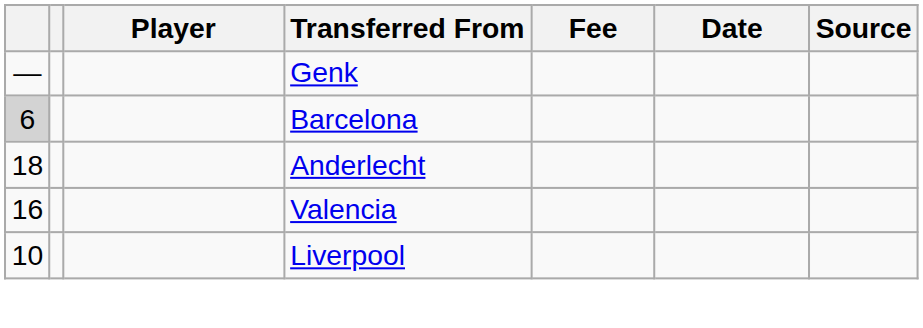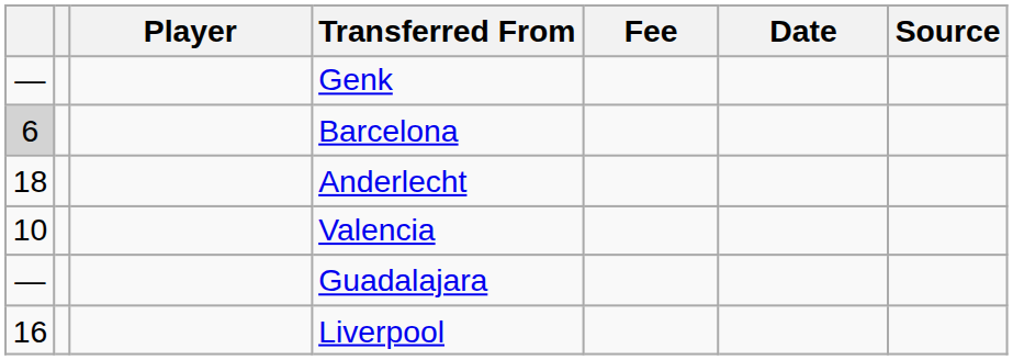Valencia | column 1: 16 -> 10
+ row: — | Guadalajara
Liverpool | column 1: 10 -> 16
